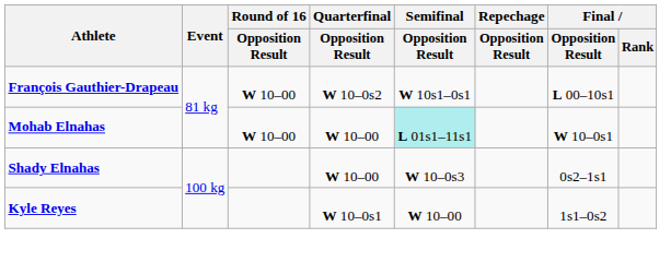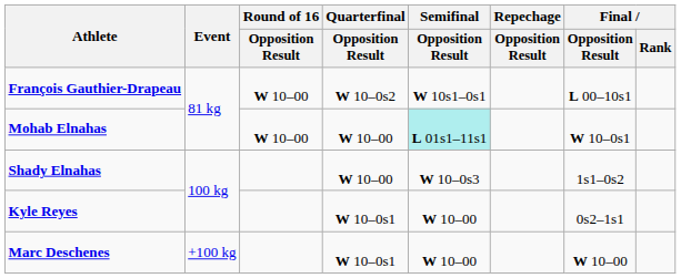Shady Elnahas | Final / Opposition Result: 0s2–1s1 -> 1s1–0s2
Kyle Reyes | Final / Opposition Result: 1s1–0s2 -> 0s2–1s1
+ row: Marc Deschenes | +100 kg | W 10–0s1 | W 10–00 | W 10–00
